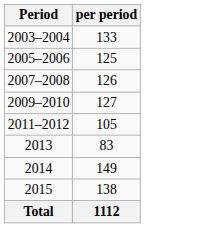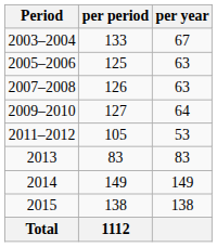+ column: per year | 67 | 63 | 63 | 64 | 53 | 83 | 149 | 138
